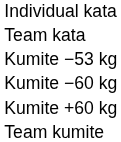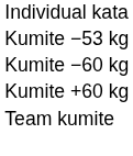- row: Team kata
